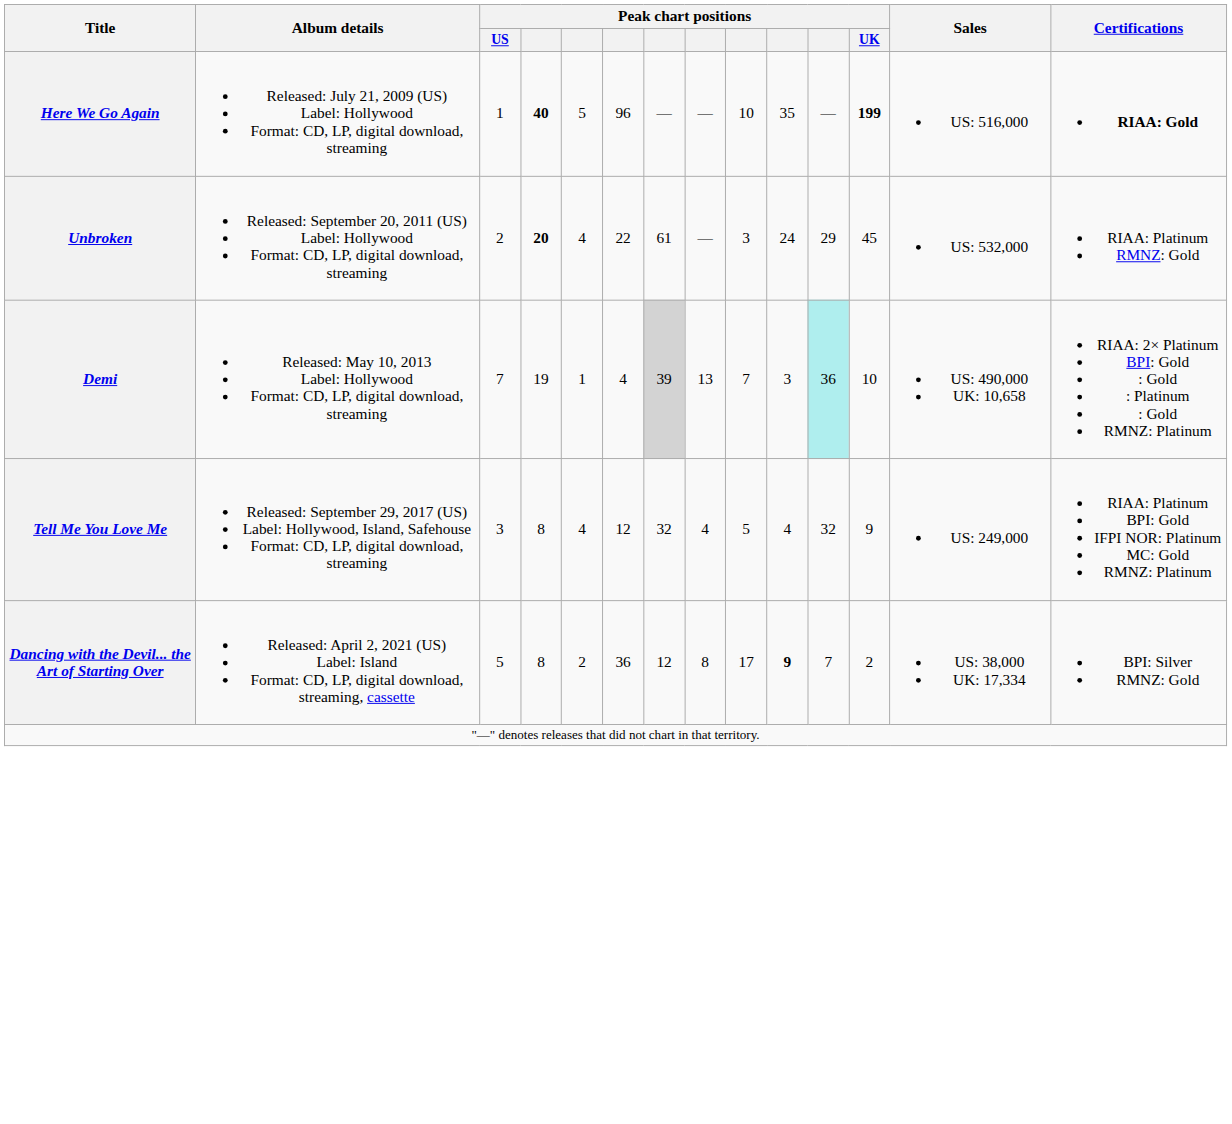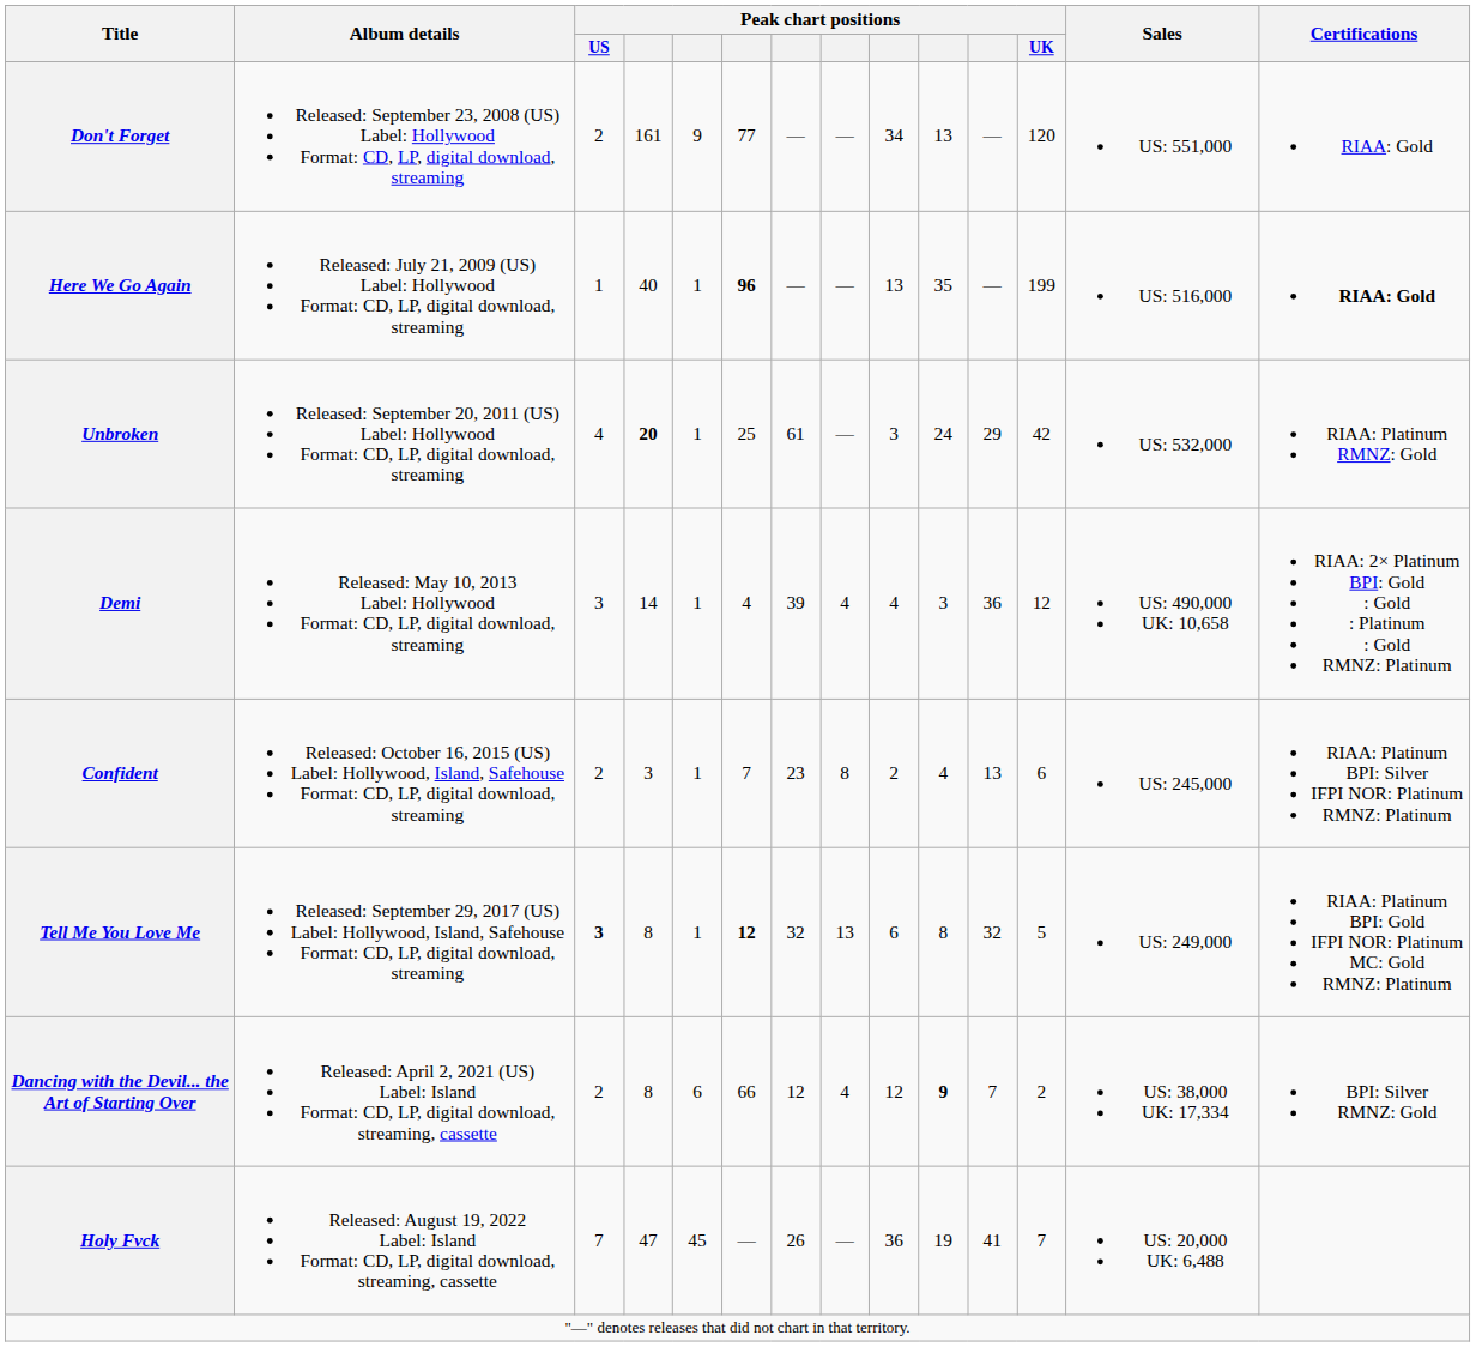+ row: Don't Forget | Released: September 23, 2008 (US) Label: Hollywood Format: CD, LP, digital download, streaming | 2 | 161 | 9 | 77 | — | — | 34 | 13 | — | 120 | US: 551,000 | RIAA: Gold
Here We Go Again | column 4: bold -> normal
Here We Go Again | column 5: 5 -> 1
Here We Go Again | column 6: normal -> bold
Here We Go Again | column 9: 10 -> 13
Here We Go Again | Peak chart positions / UK: bold -> normal
Unbroken | Peak chart positions / US: 2 -> 4
Unbroken | column 5: 4 -> 1
Unbroken | column 6: 22 -> 25
Unbroken | Peak chart positions / UK: 45 -> 42
Demi | Peak chart positions / US: 7 -> 3
Demi | column 4: 19 -> 14
Demi | column 7: lightgrey background -> no background
Demi | column 8: 13 -> 4
Demi | column 9: 7 -> 4
Demi | column 11: paleturquoise background -> no background
Demi | Peak chart positions / UK: 10 -> 12
+ row: Confident | Released: October 16, 2015 (US) Label: Hollywood, Island, Safehouse Format: CD, LP, digital download, streaming | 2 | 3 | 1 | 7 | 23 | 8 | 2 | 4 | 13 | 6 | US: 245,000 | RIAA: Platinum BPI: Silver IFPI NOR: Platinum RMNZ: Platinum
Tell Me You Love Me | Peak chart positions / US: normal -> bold
Tell Me You Love Me | column 5: 4 -> 1
Tell Me You Love Me | column 6: normal -> bold
Tell Me You Love Me | column 8: 4 -> 13
Tell Me You Love Me | column 9: 5 -> 6
Tell Me You Love Me | column 10: 4 -> 8
Tell Me You Love Me | Peak chart positions / UK: 9 -> 5
Dancing with the Devil... the Art of Starting Over | Peak chart positions / US: 5 -> 2
Dancing with the Devil... the Art of Starting Over | column 5: 2 -> 6
Dancing with the Devil... the Art of Starting Over | column 6: 36 -> 66
Dancing with the Devil... the Art of Starting Over | column 8: 8 -> 4
Dancing with the Devil... the Art of Starting Over | column 9: 17 -> 12
+ row: Holy Fvck | Released: August 19, 2022 Label: Island Format: CD, LP, digital download, streaming, cassette | 7 | 47 | 45 | — | 26 | — | 36 | 19 | 41 | 7 | US: 20,000 UK: 6,488
